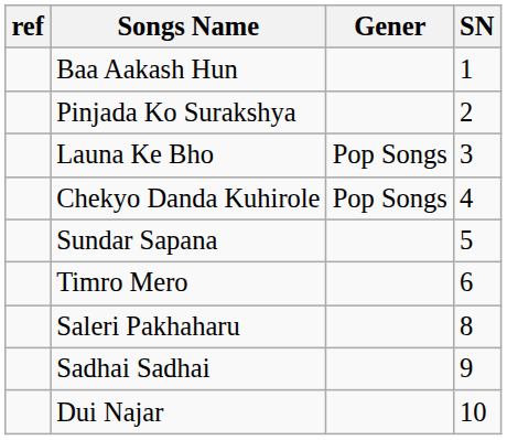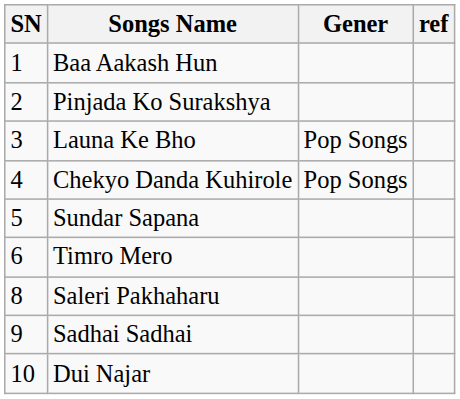columns swapped: SN <-> ref
